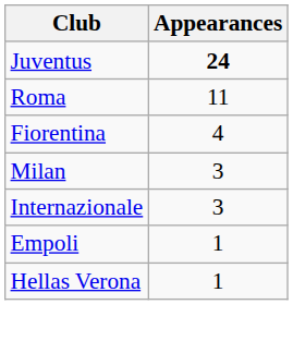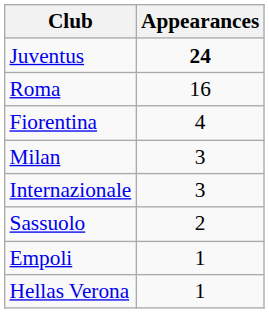Roma | Appearances: 11 -> 16
+ row: Sassuolo | 2
